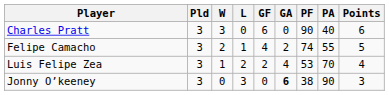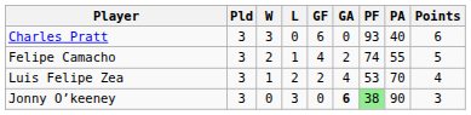Charles Pratt | PF: 90 -> 93
Jonny O’keeney | PF: no background -> lightgreen background
